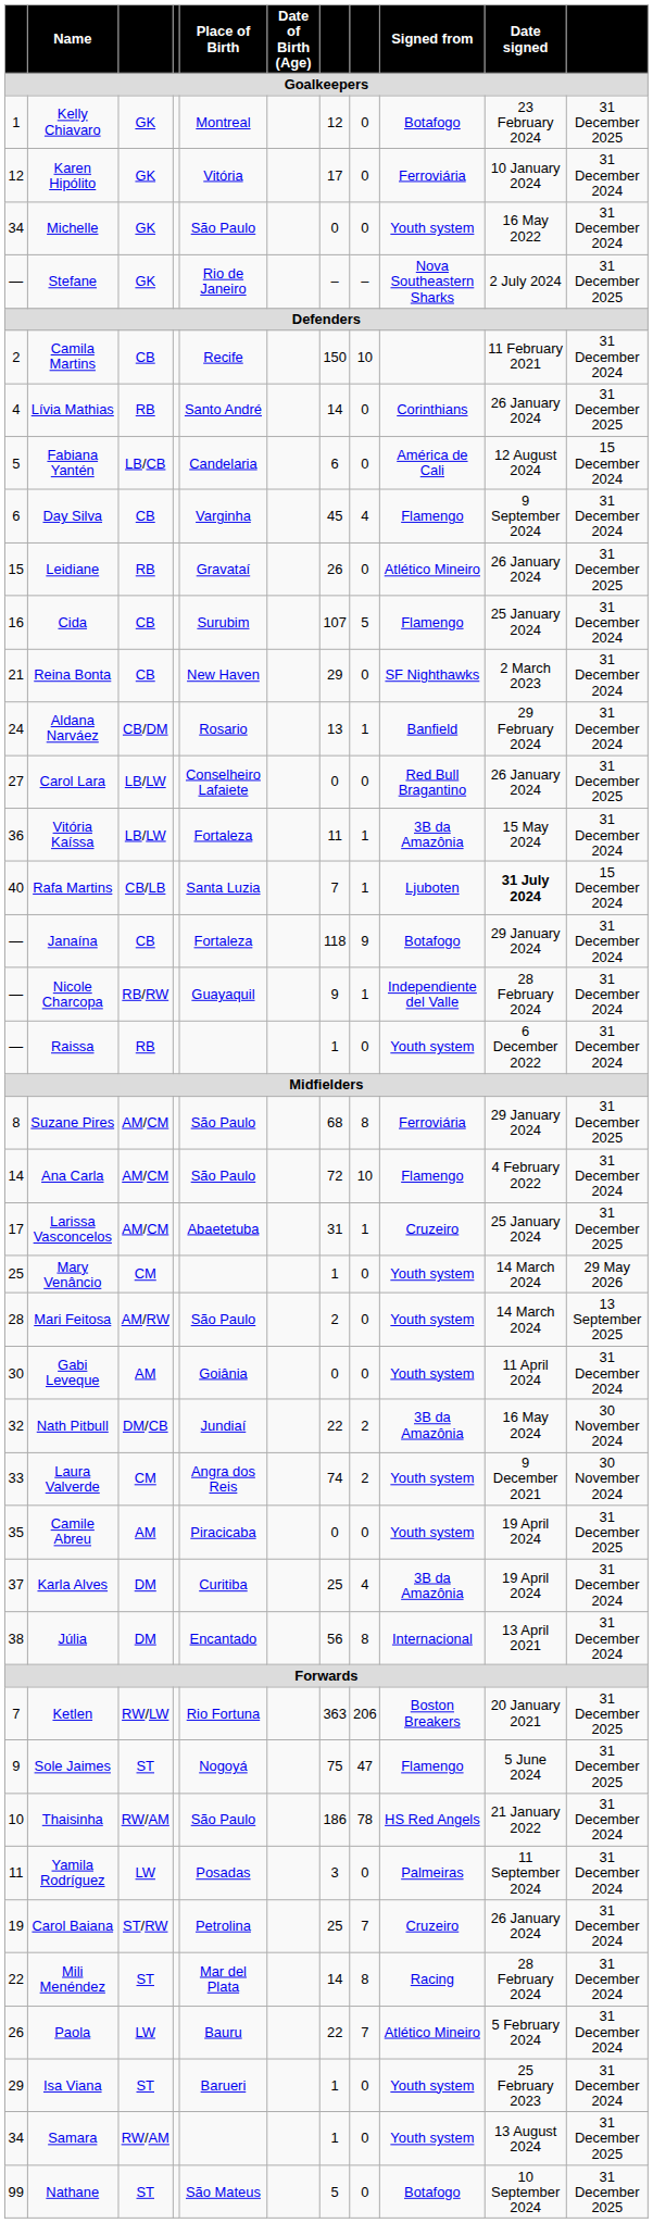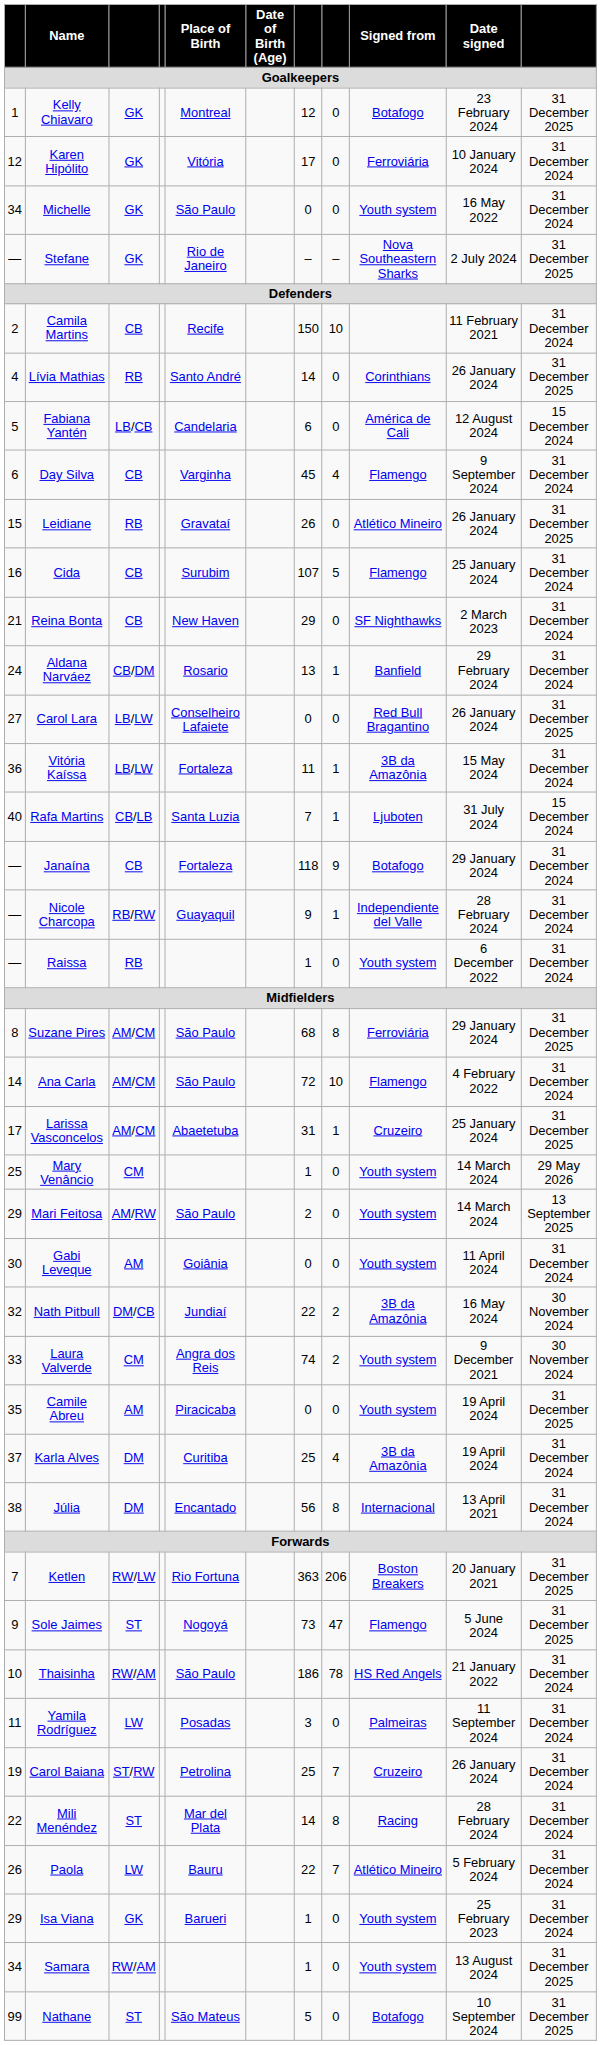Rafa Martins | Date signed / Goalkeepers: bold -> normal
Mari Feitosa | column 1: 28 -> 29
Sole Jaimes | column 7: 75 -> 73
Isa Viana | column 3: ST -> GK
